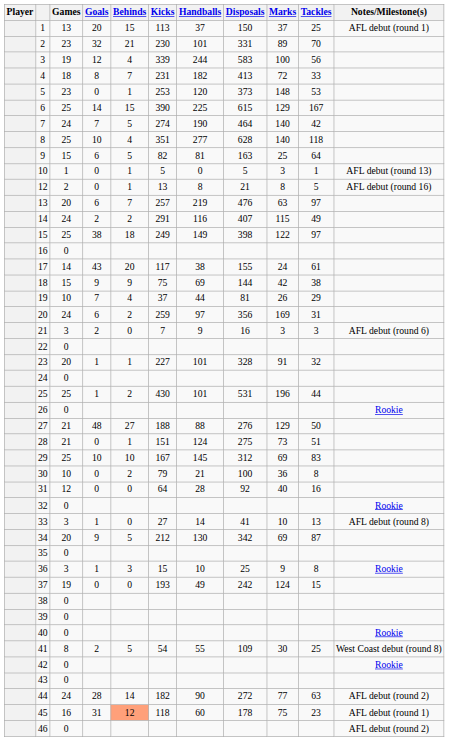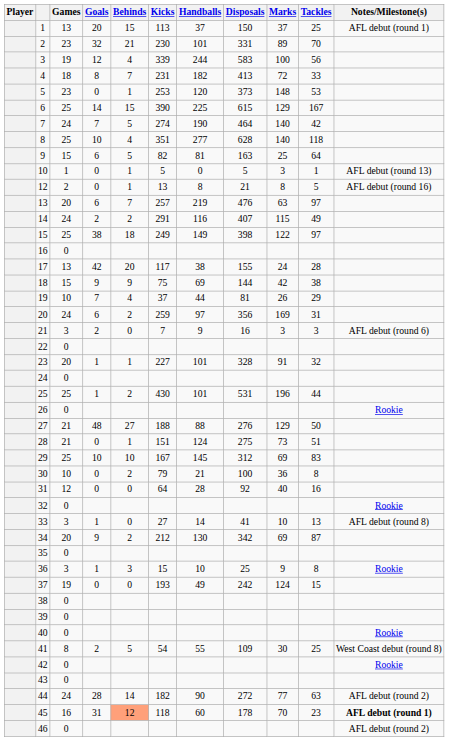17 | Games: 14 -> 13
17 | Goals: 43 -> 42
17 | Tackles: 61 -> 28
34 | Behinds: 5 -> 2
45 | Marks: 75 -> 70
45 | Notes/Milestone(s): normal -> bold
